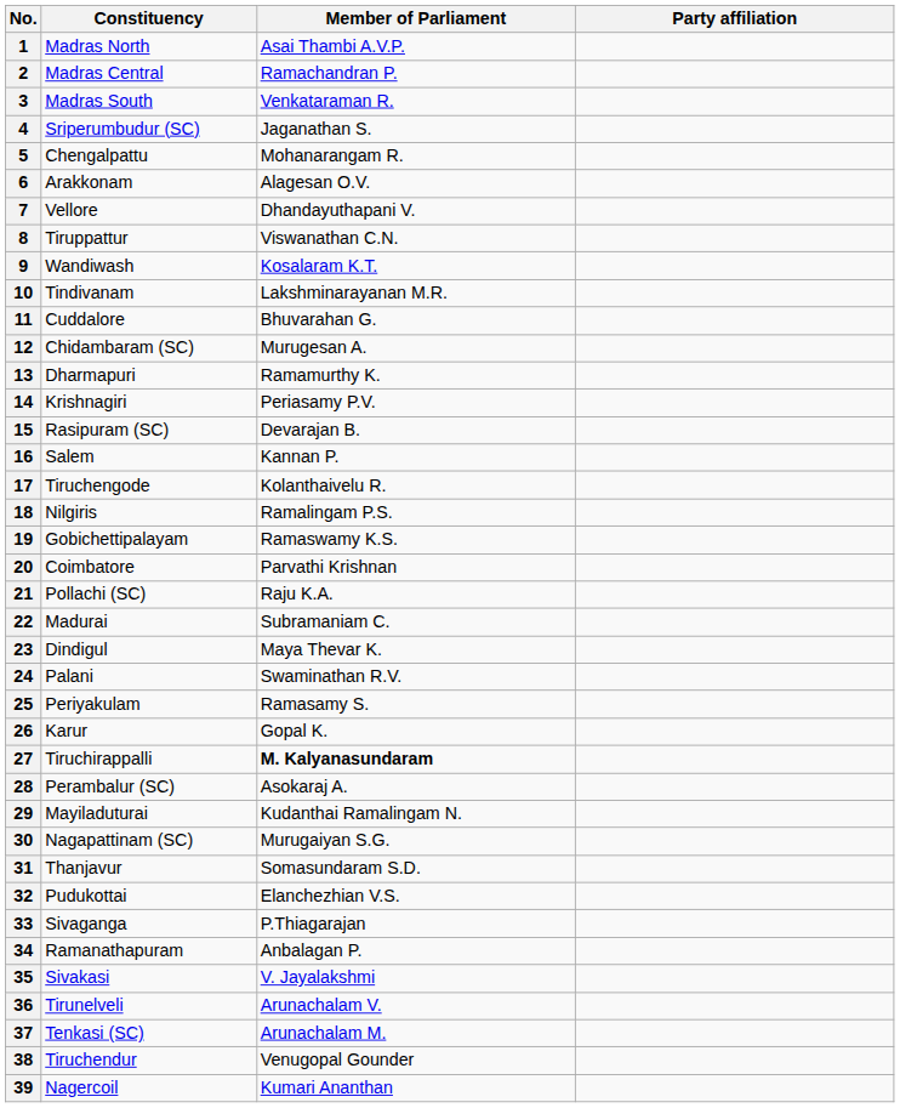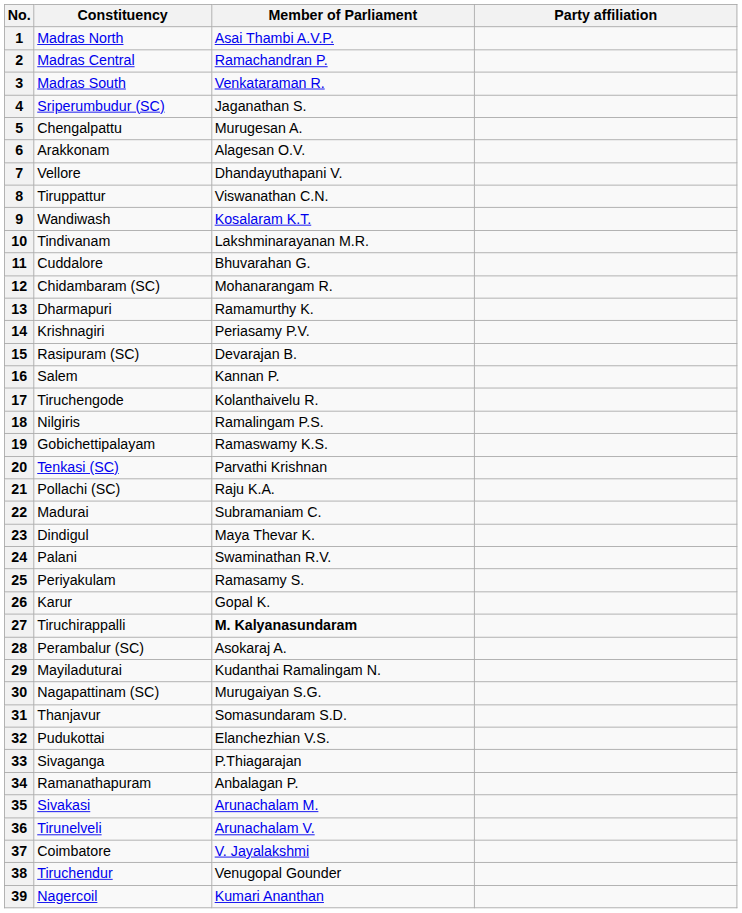5 | Member of Parliament: Mohanarangam R. -> Murugesan A.
12 | Member of Parliament: Murugesan A. -> Mohanarangam R.
20 | Constituency: Coimbatore -> Tenkasi (SC)
35 | Member of Parliament: V. Jayalakshmi -> Arunachalam M.
37 | Constituency: Tenkasi (SC) -> Coimbatore
37 | Member of Parliament: Arunachalam M. -> V. Jayalakshmi
